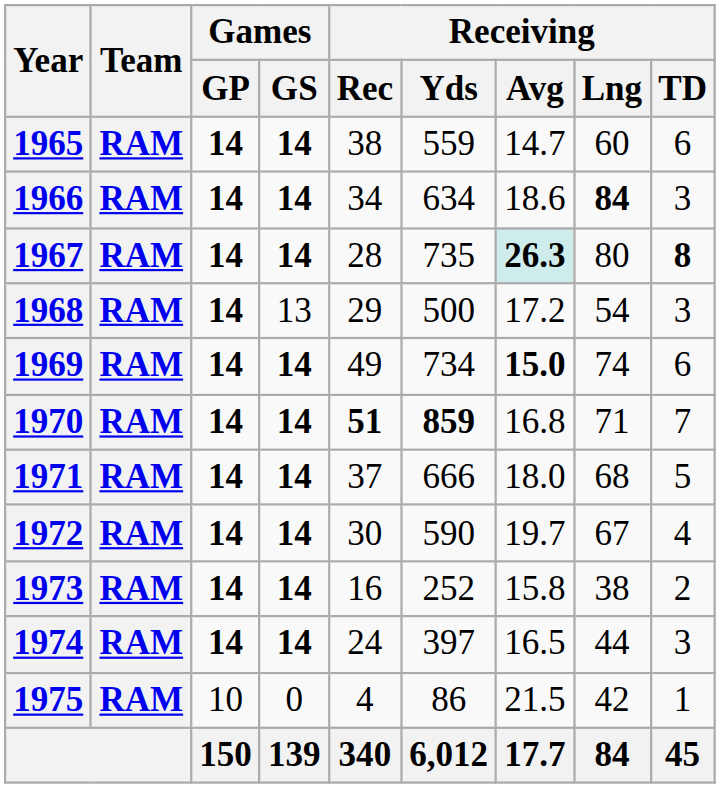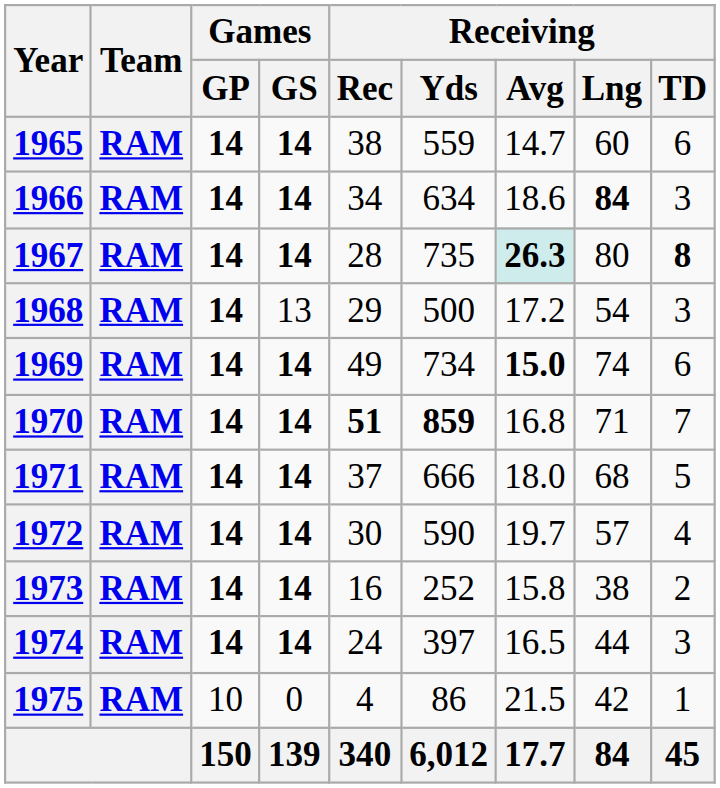1972 | Receiving / Lng: 67 -> 57
